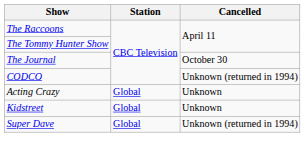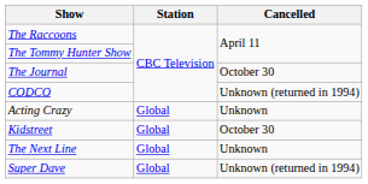Kidstreet | Cancelled: Unknown -> October 30
+ row: The Next Line | Global | Unknown
